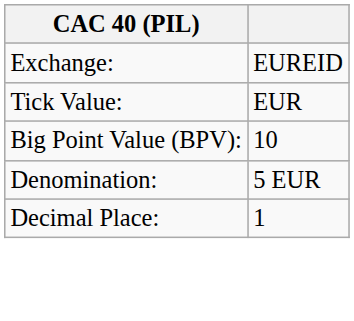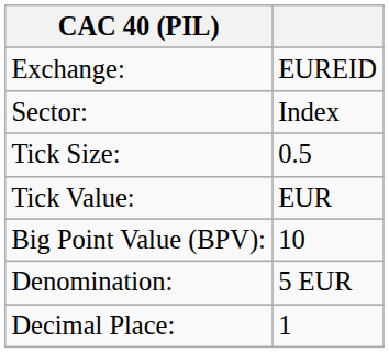+ row: Sector: | Index
+ row: Tick Size: | 0.5
